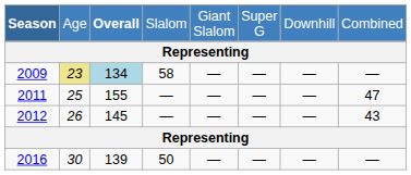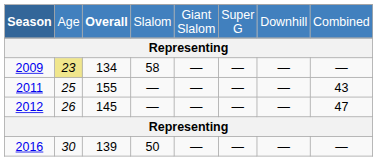2009 | column 3: lightblue background -> no background
2011 | column 8: 47 -> 43
2012 | column 8: 43 -> 47
